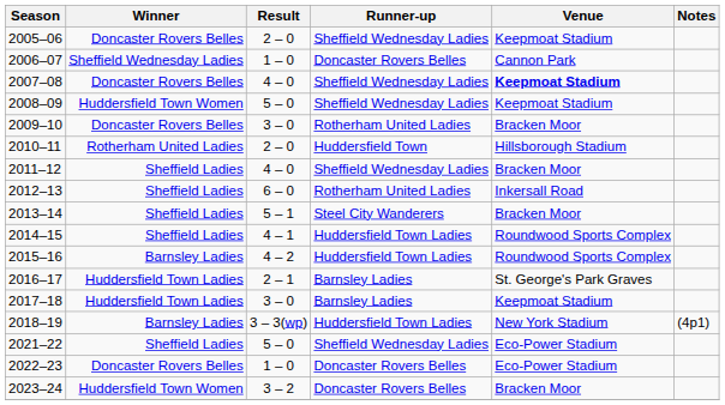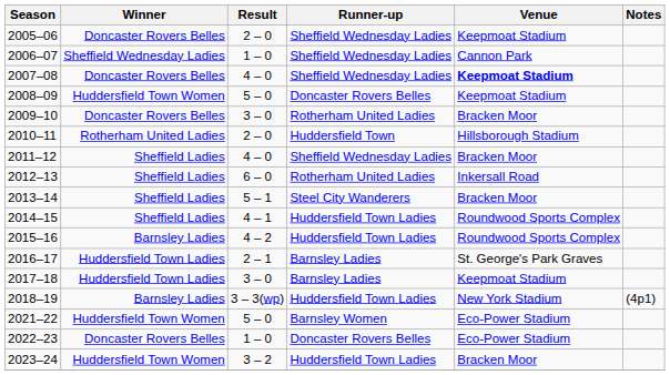2006–07 | Runner-up: Doncaster Rovers Belles -> Sheffield Wednesday Ladies
2008–09 | Runner-up: Sheffield Wednesday Ladies -> Doncaster Rovers Belles
2021–22 | Winner: Sheffield Ladies -> Huddersfield Town Women
2021–22 | Runner-up: Sheffield Wednesday Ladies -> Barnsley Women
2023–24 | Runner-up: Doncaster Rovers Belles -> Huddersfield Town Ladies
